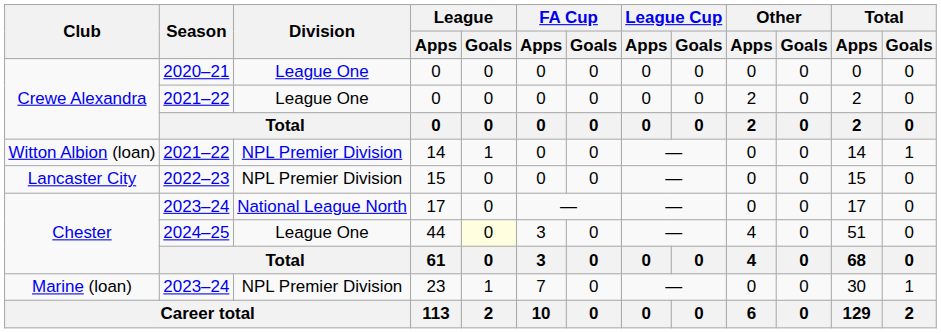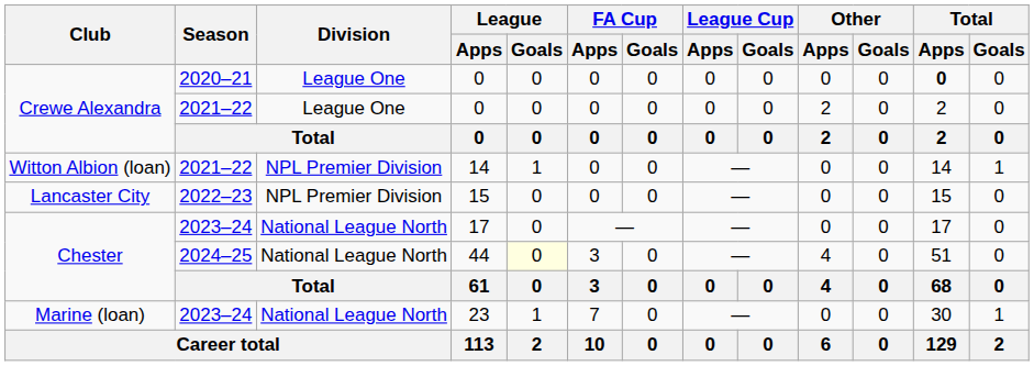2020–21 / 0 | Total / Apps: normal -> bold
44 | Division: League One -> National League North
23 | Division: NPL Premier Division -> National League North
